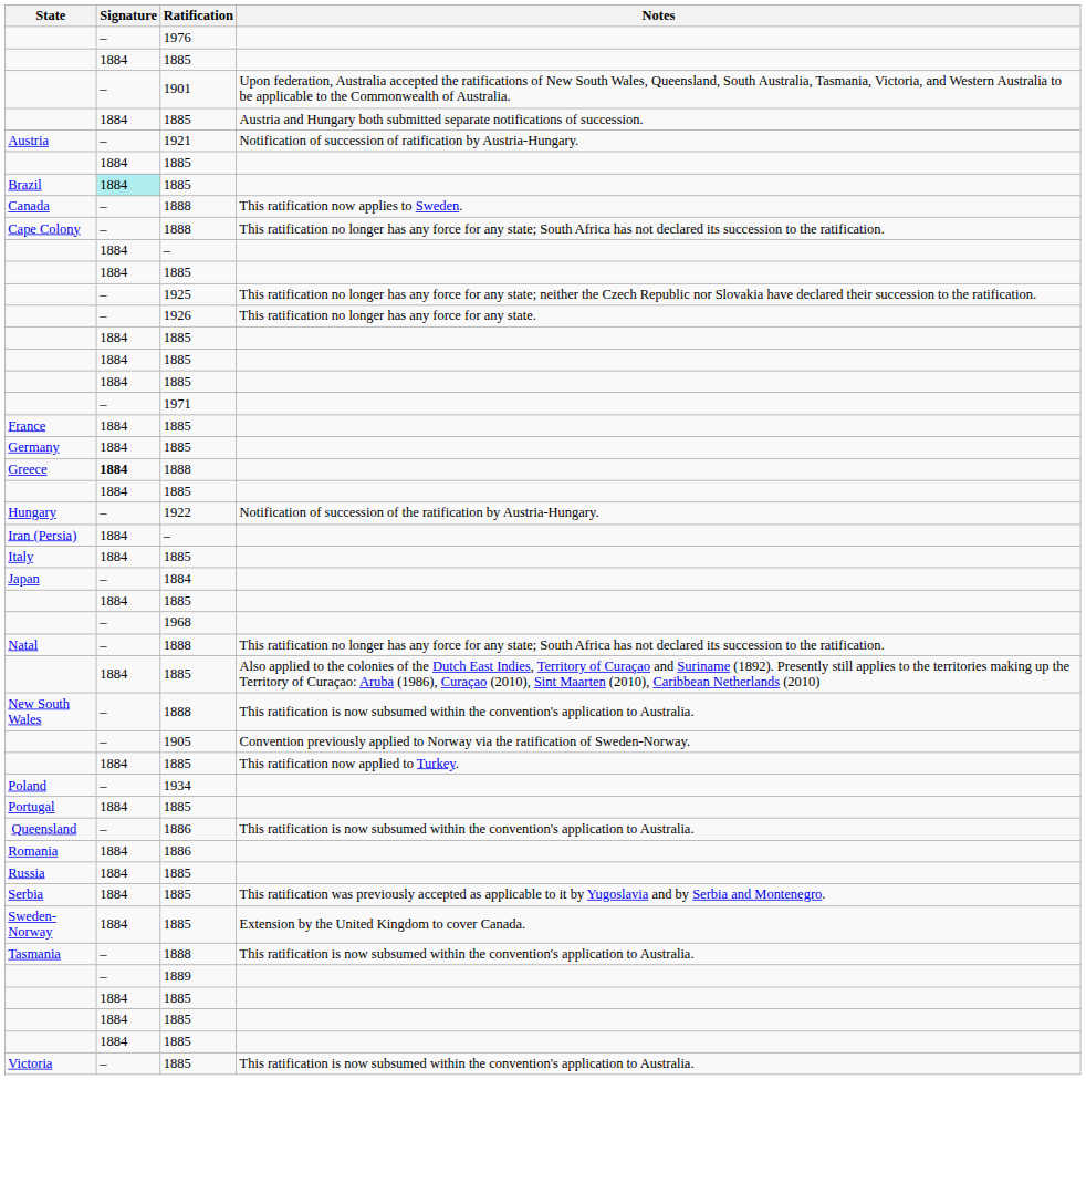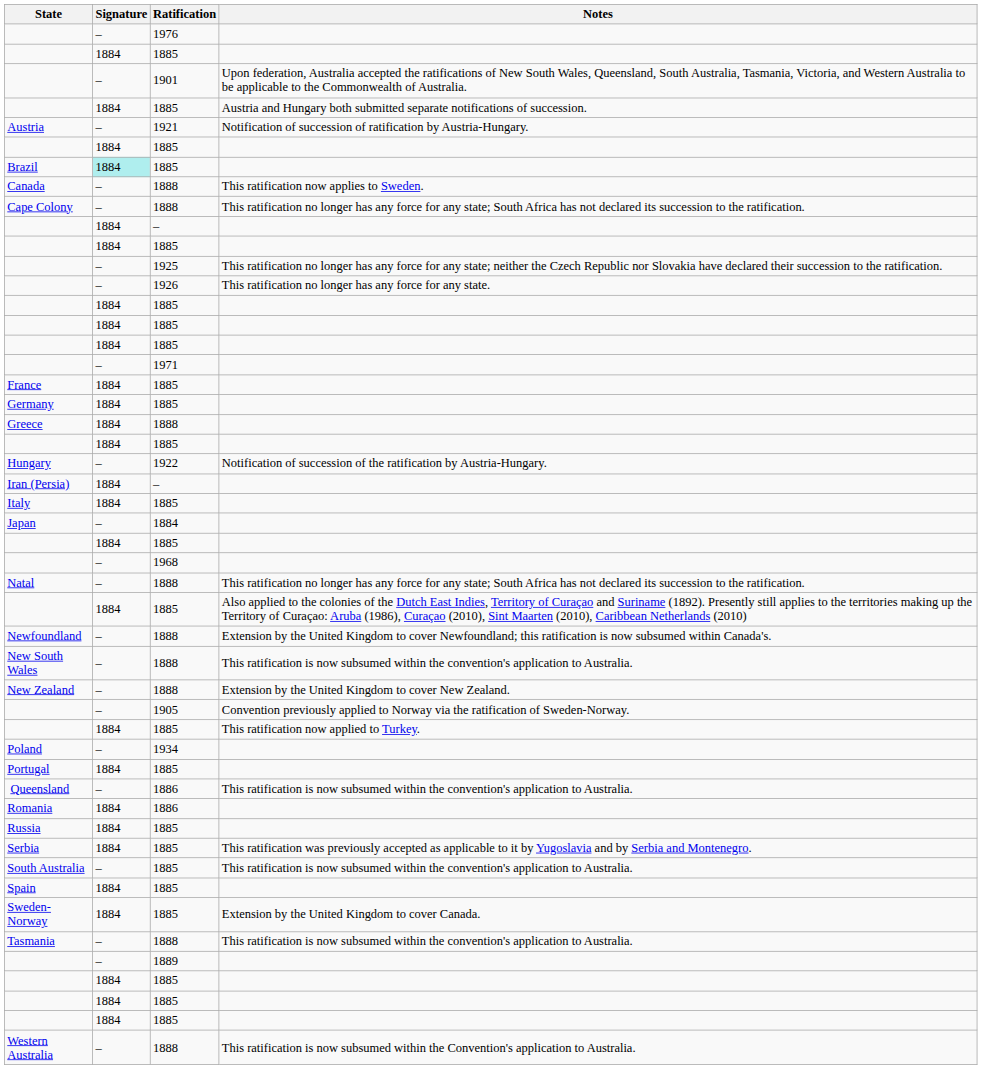Greece | Signature: bold -> normal
+ row: Newfoundland | – | 1888 | Extension by the United Kingdom to cover Newfoundland; this ratification is now subsumed within Canada's.
+ row: New Zealand | – | 1888 | Extension by the United Kingdom to cover New Zealand.
+ row: South Australia | – | 1885 | This ratification is now subsumed within the convention's application to Australia.
+ row: Spain | 1884 | 1885
- row: Victoria | – | 1885 | This ratification is now subsumed within the convention's application to Australia.
+ row: Western Australia | – | 1888 | This ratification is now subsumed within the Convention's application to Australia.
